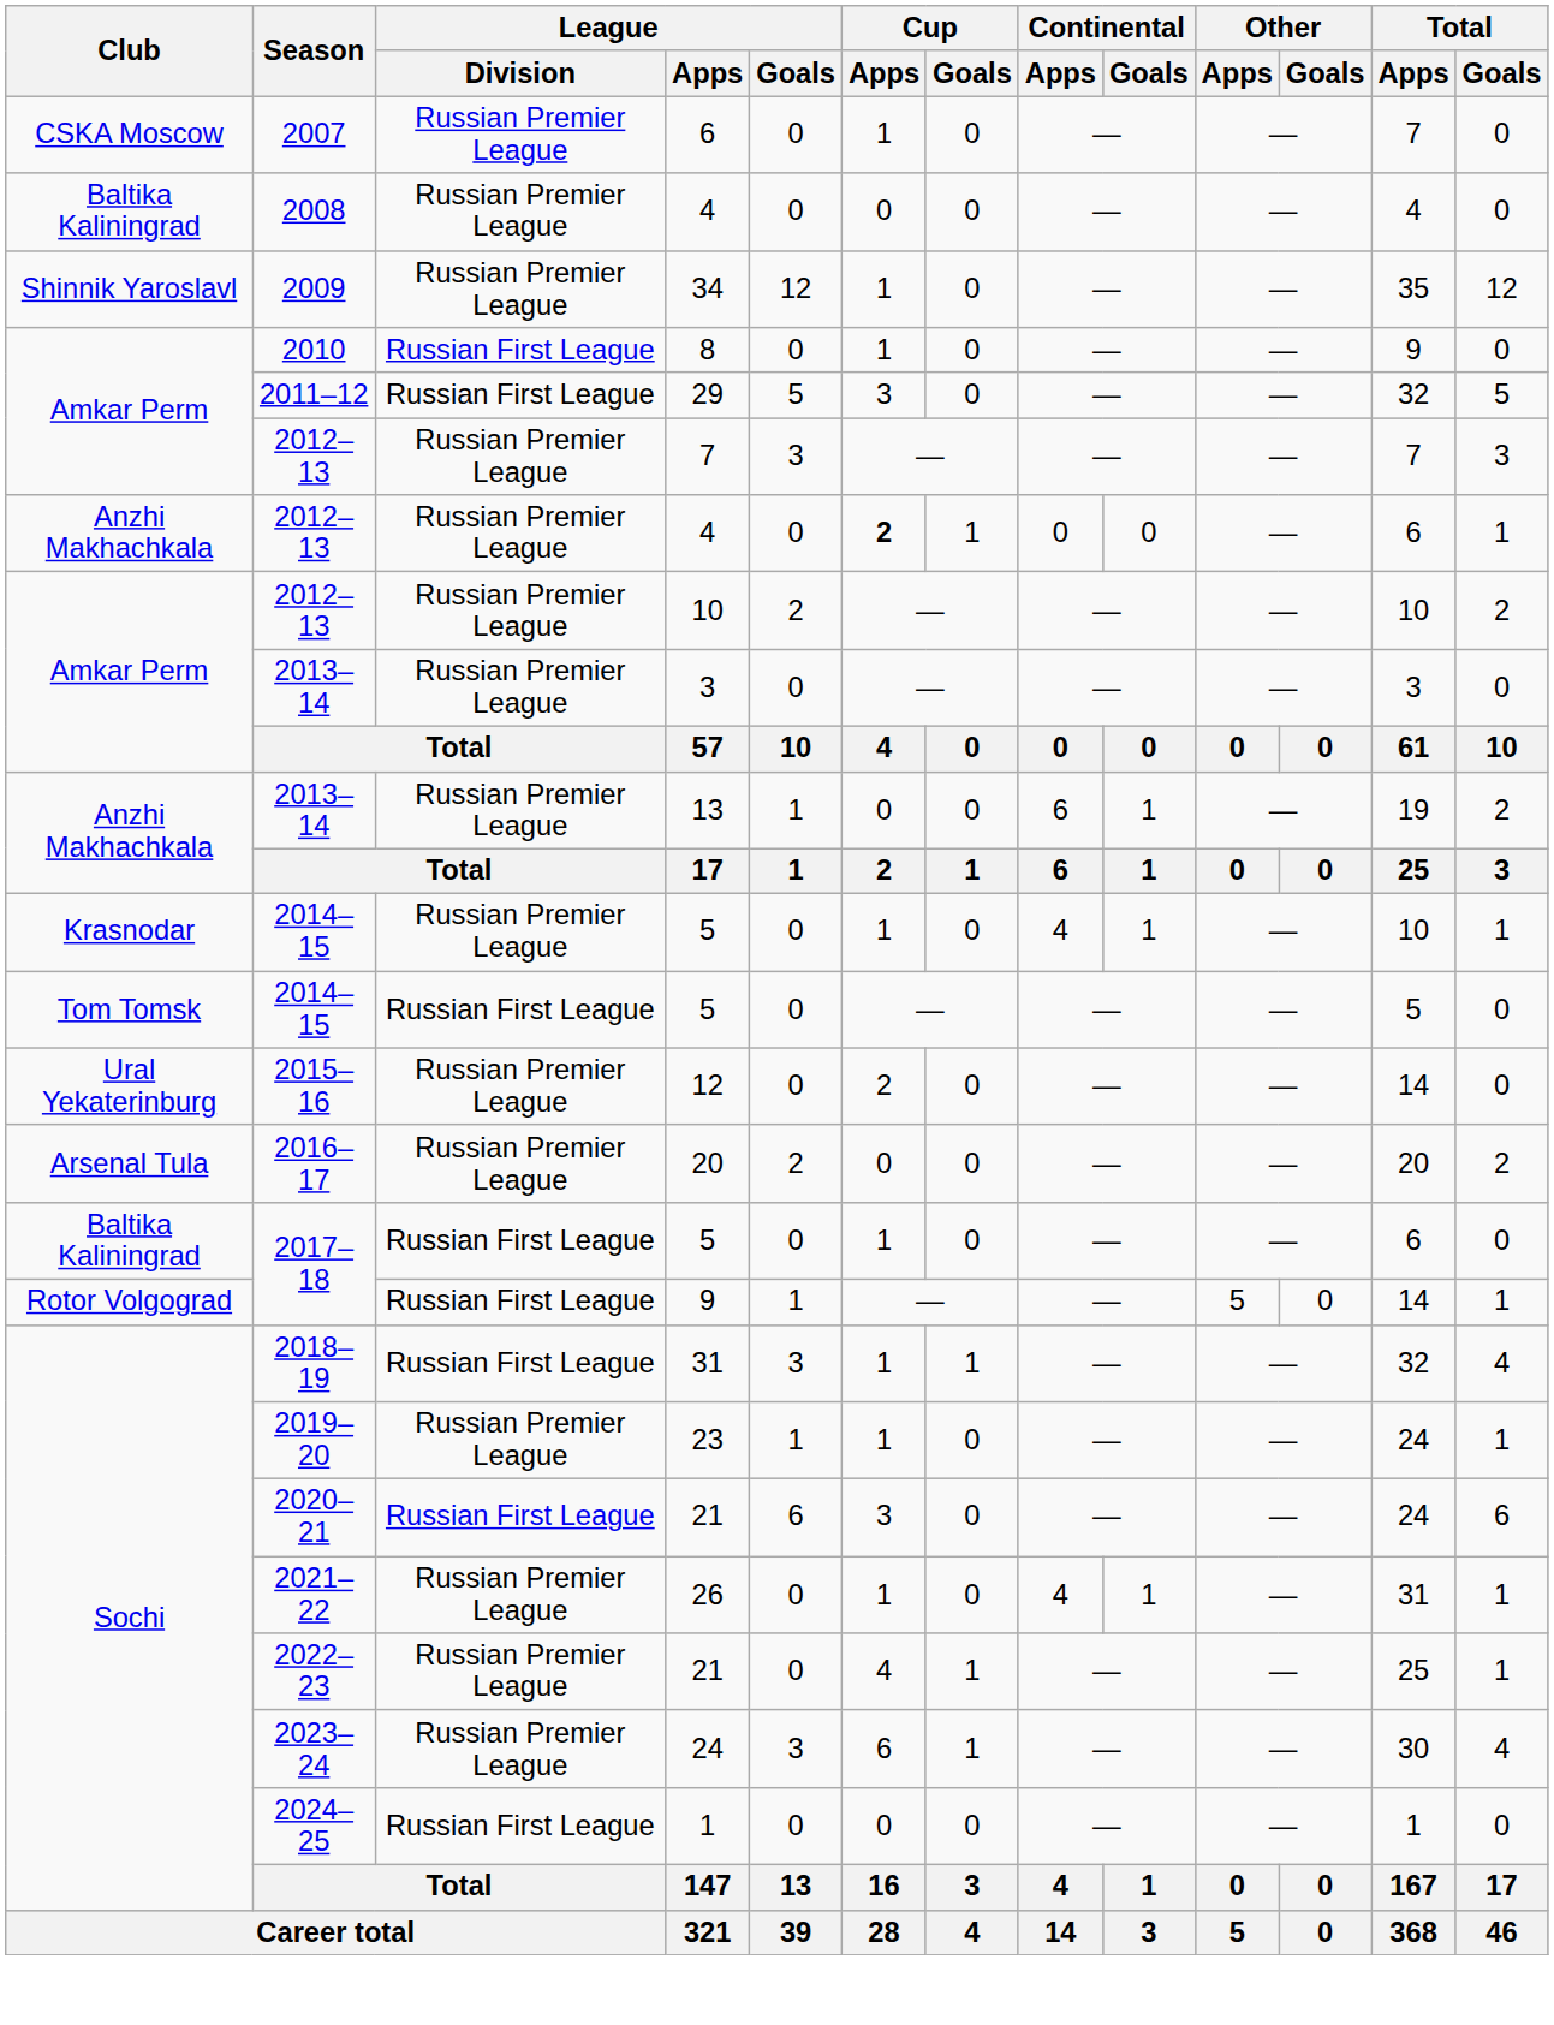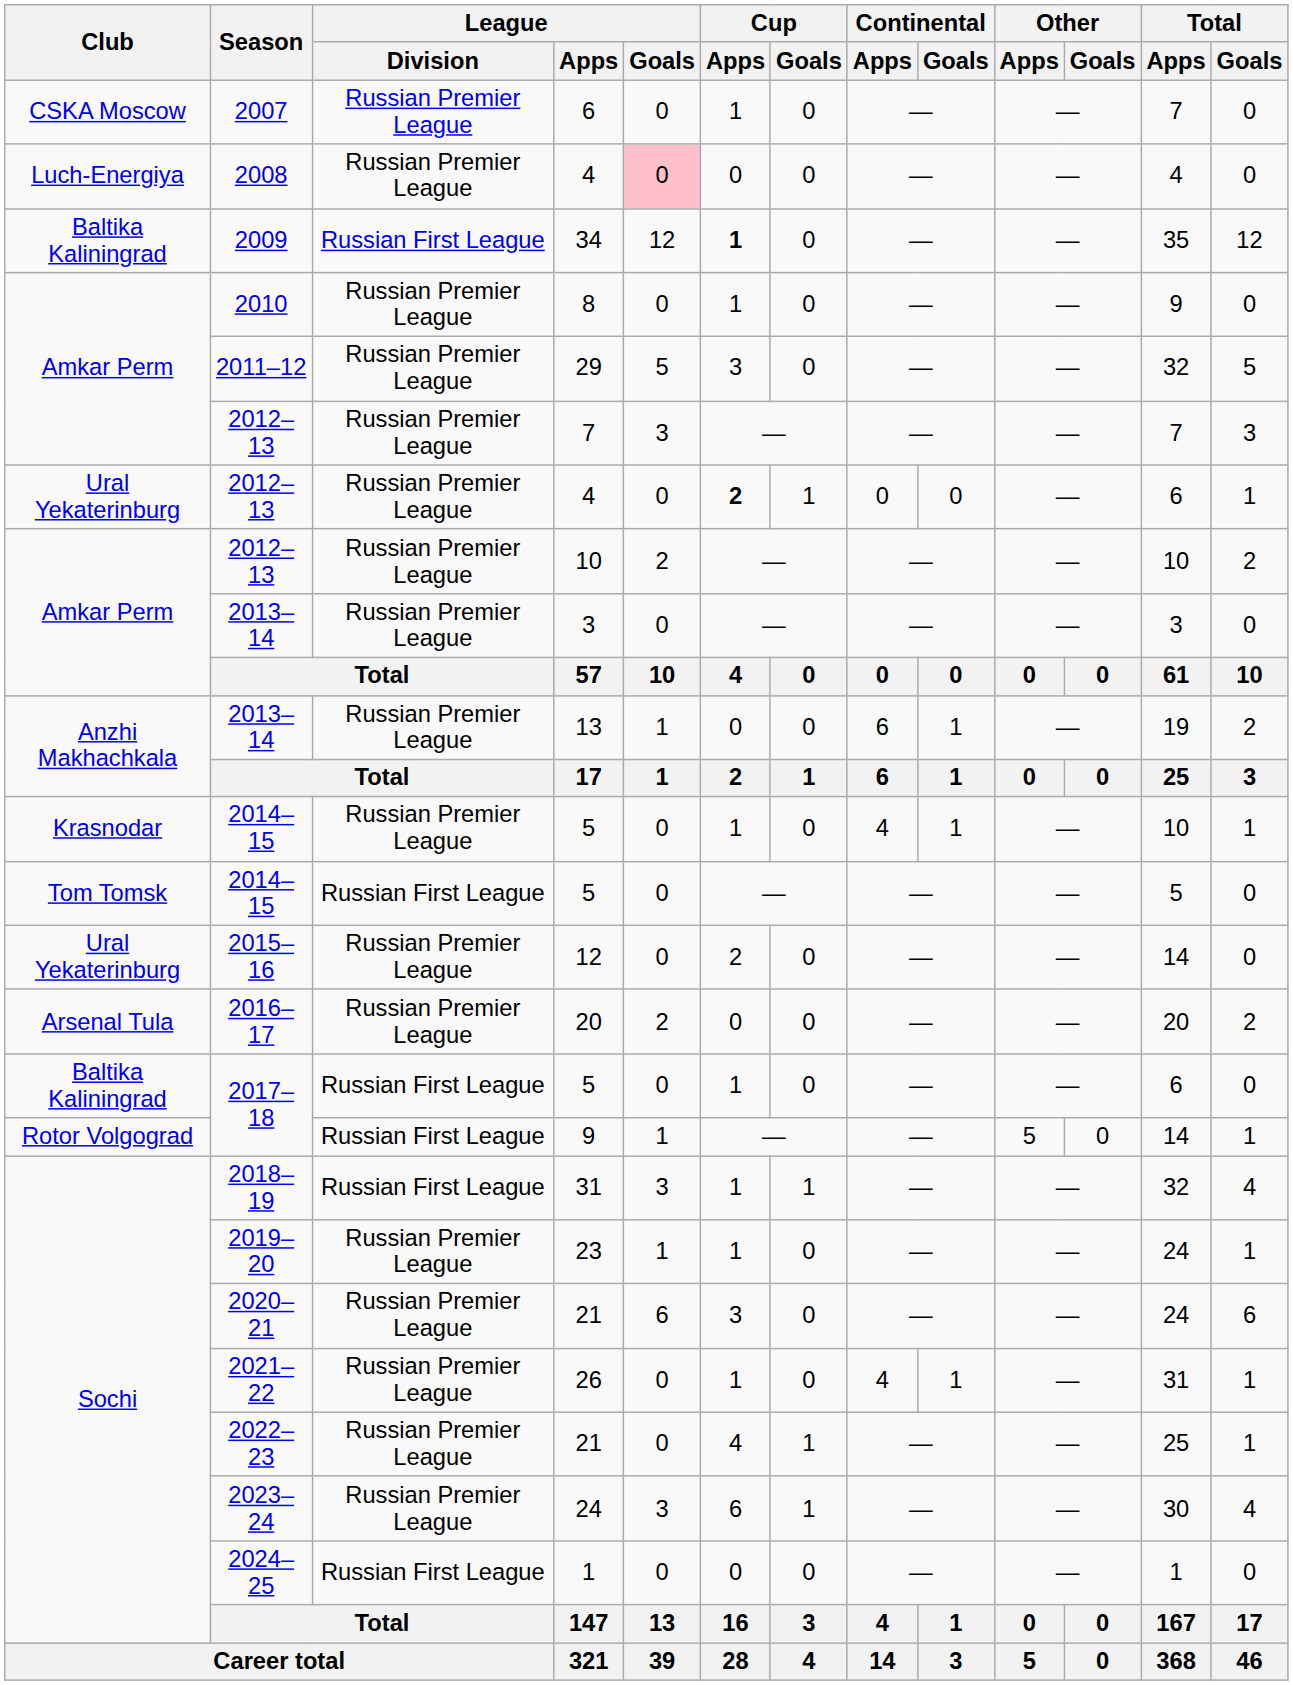2008 / 4 | Club: Baltika Kaliningrad -> Luch-Energiya
2008 / 4 | League / Goals: no background -> pink background
34 | Club: Shinnik Yaroslavl -> Baltika Kaliningrad
34 | League / Division: Russian Premier League -> Russian First League
34 | Cup / Apps: normal -> bold
8 | League / Division: Russian First League -> Russian Premier League
29 | League / Division: Russian First League -> Russian Premier League
2012–13 / 4 | Club: Anzhi Makhachkala -> Ural Yekaterinburg
2020–21 / 21 | League / Division: Russian First League -> Russian Premier League
